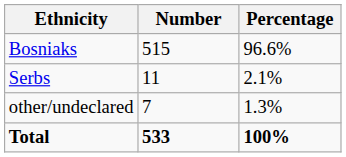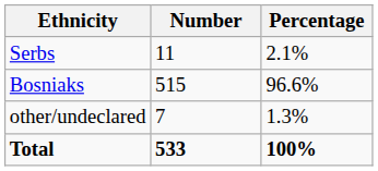rows swapped: Bosniaks <-> Serbs
